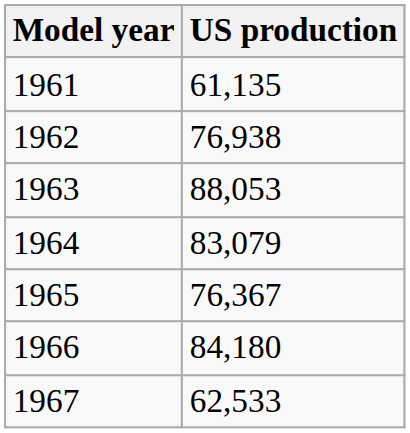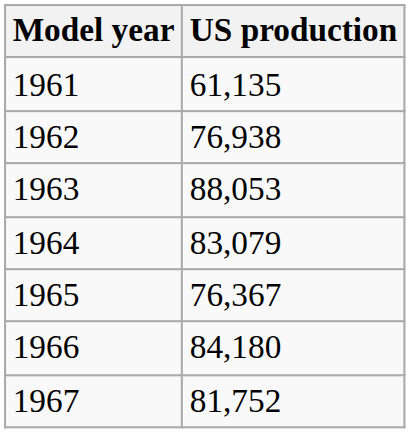1967 | US production: 62,533 -> 81,752
